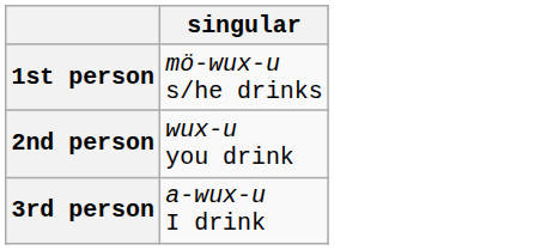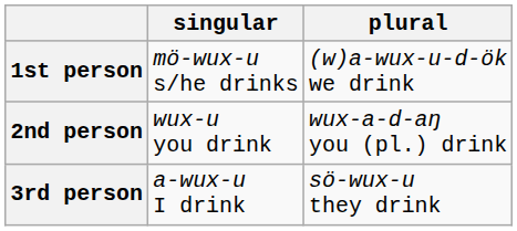+ column: plural | (w)a-wux-u-d-ök we drink | wux-a-d-aŋ you (pl.) drink | sö-wux-u they drink
